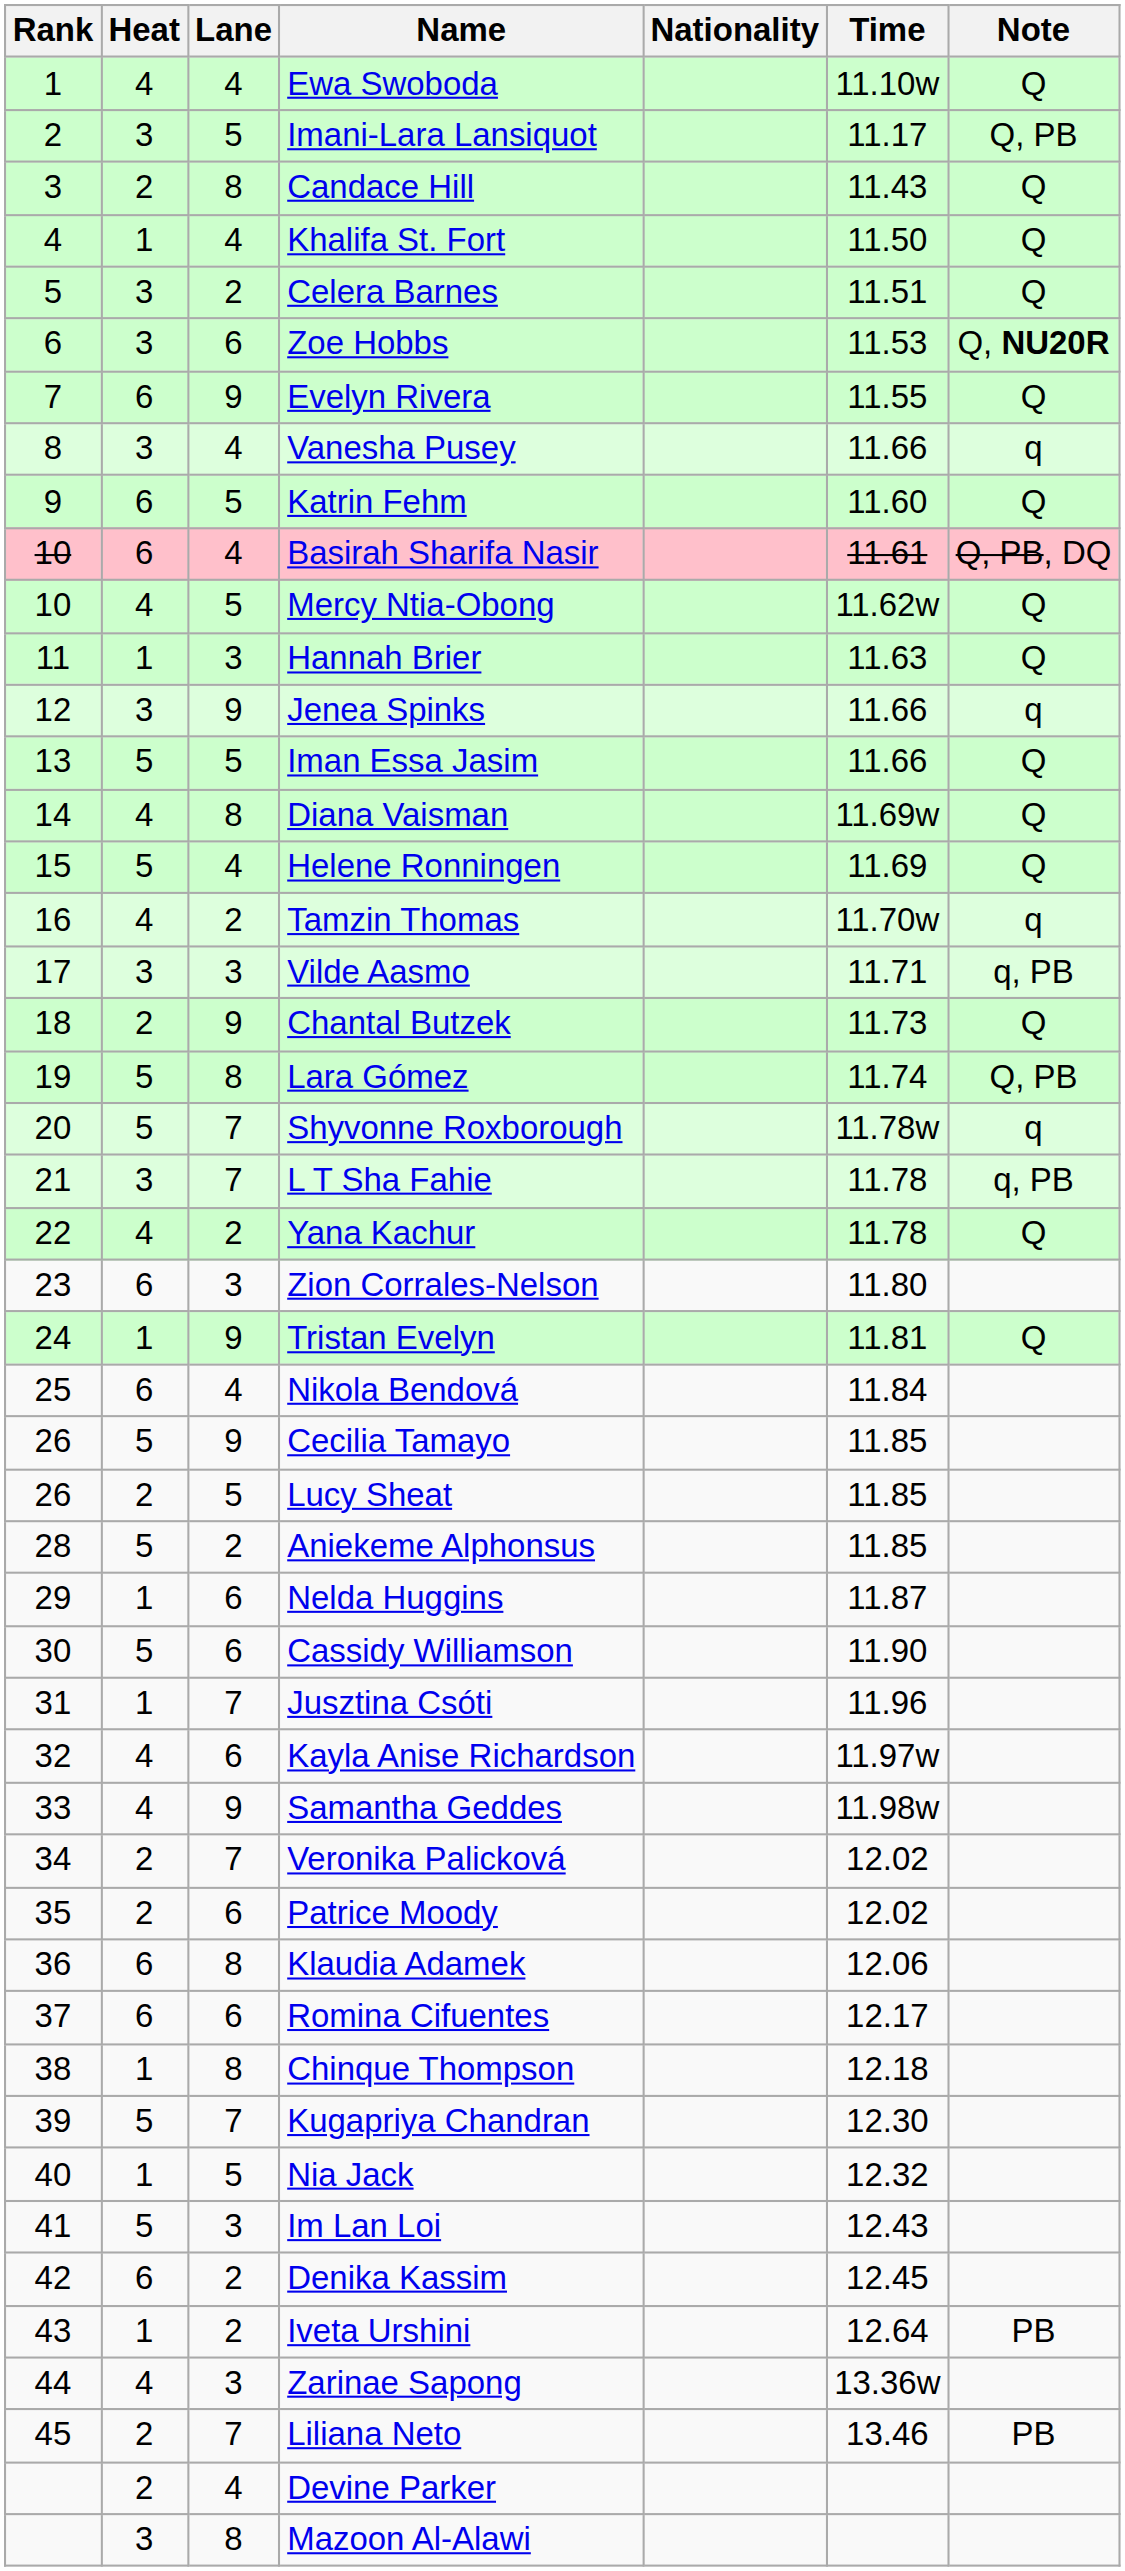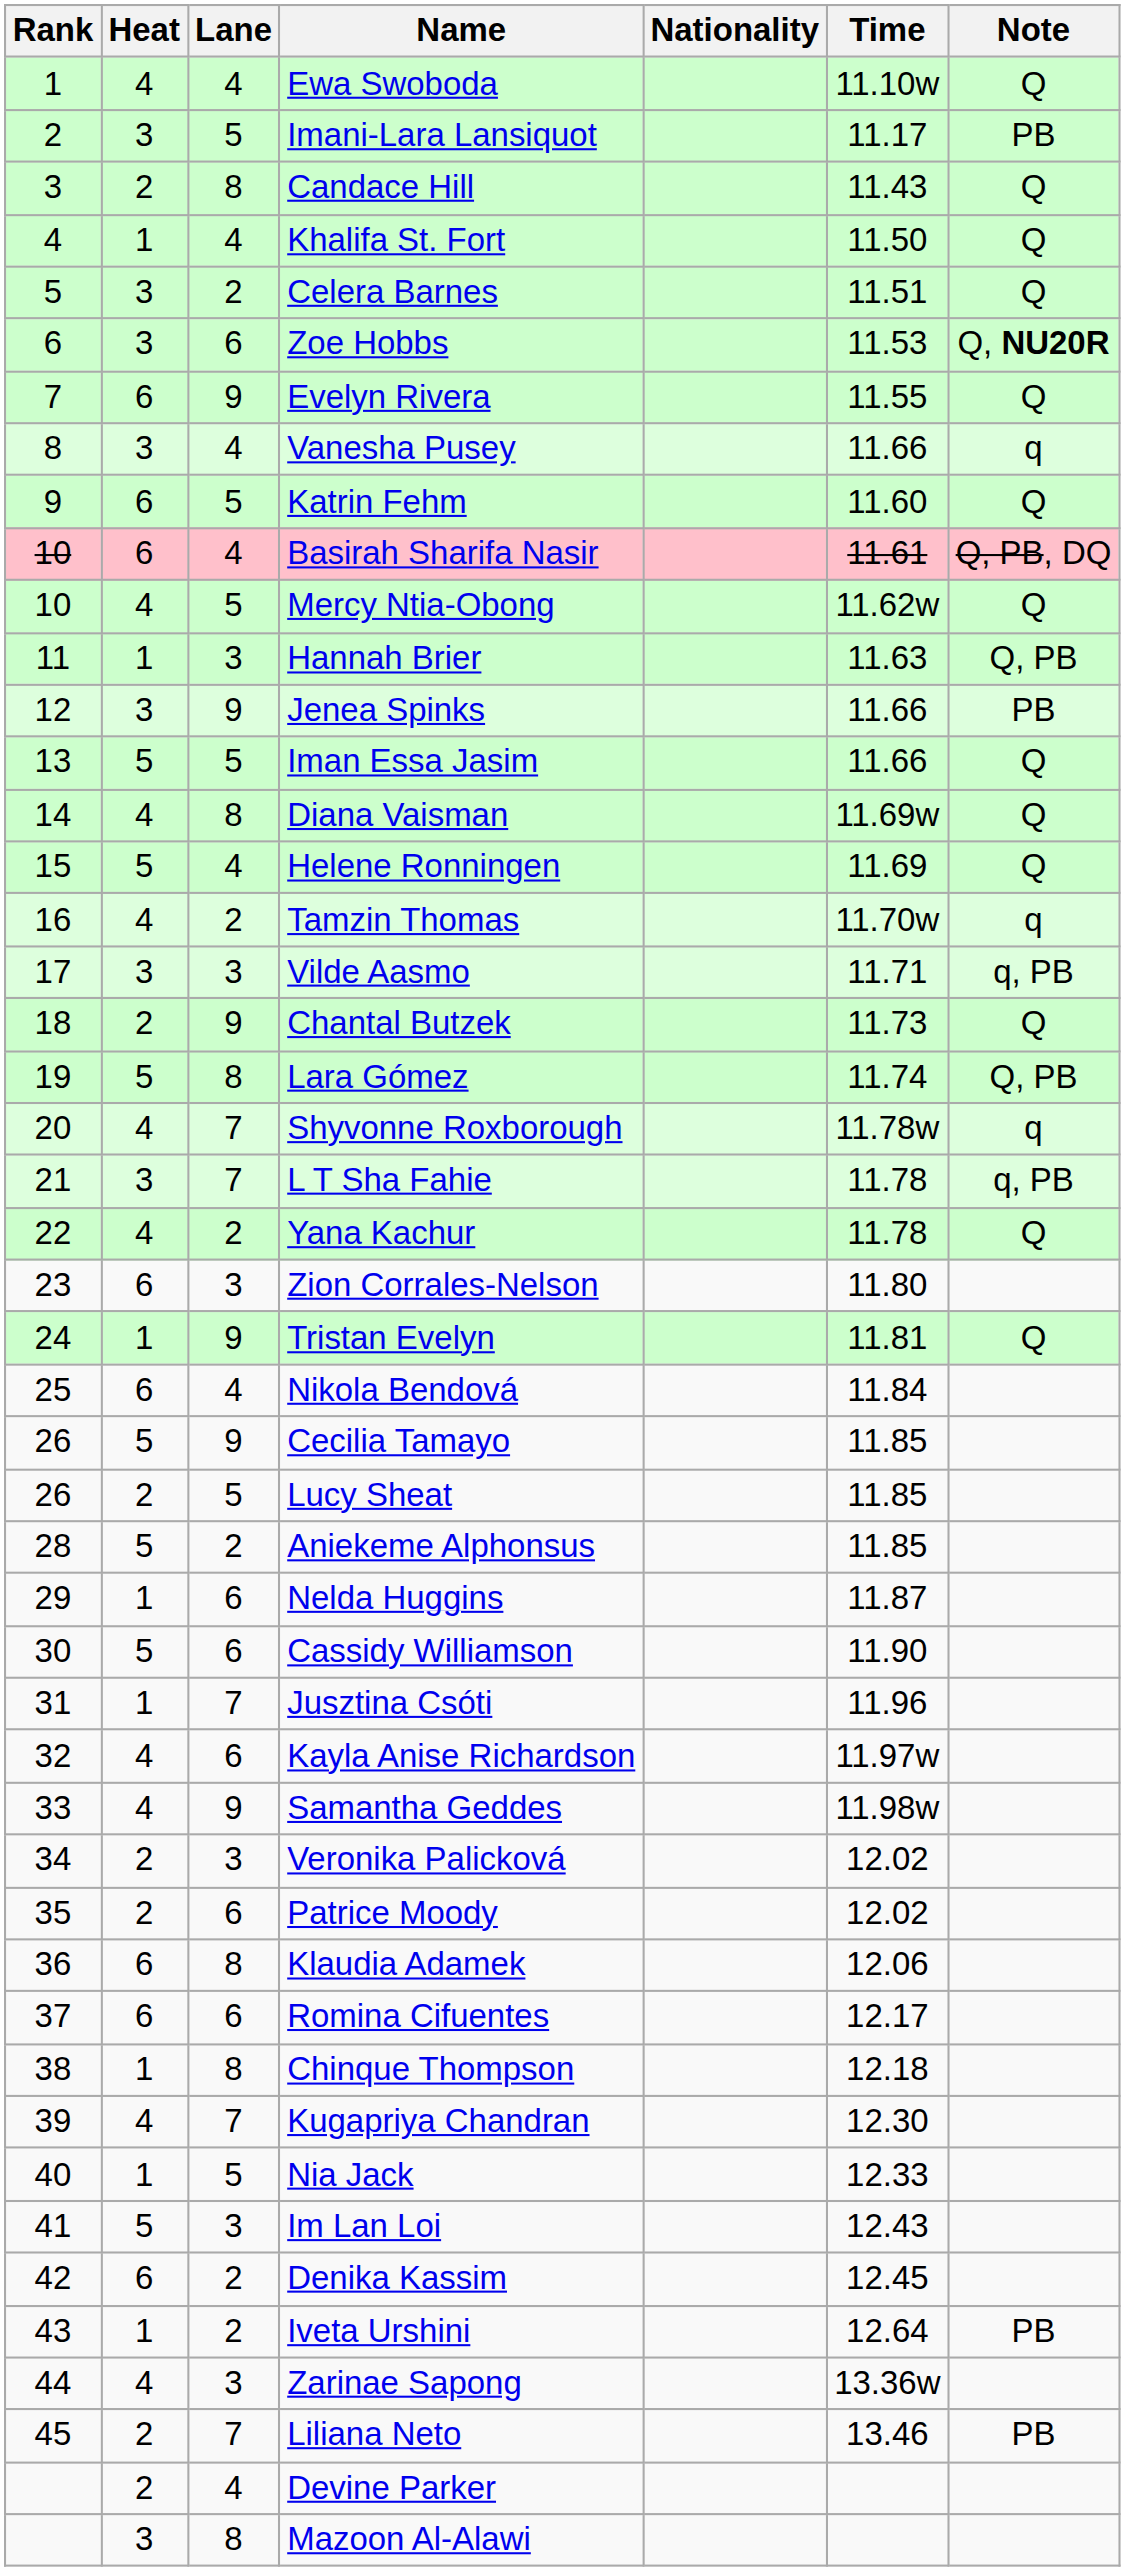Imani-Lara Lansiquot | Note: Q, PB -> PB
Hannah Brier | Note: Q -> Q, PB
Jenea Spinks | Note: q -> PB
Shyvonne Roxborough | Heat: 5 -> 4
Veronika Palicková | Lane: 7 -> 3
Kugapriya Chandran | Heat: 5 -> 4
Nia Jack | Time: 12.32 -> 12.33
